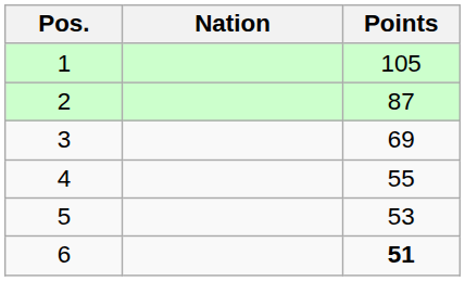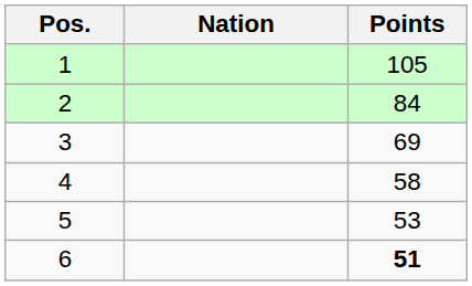2 | Points: 87 -> 84
4 | Points: 55 -> 58
